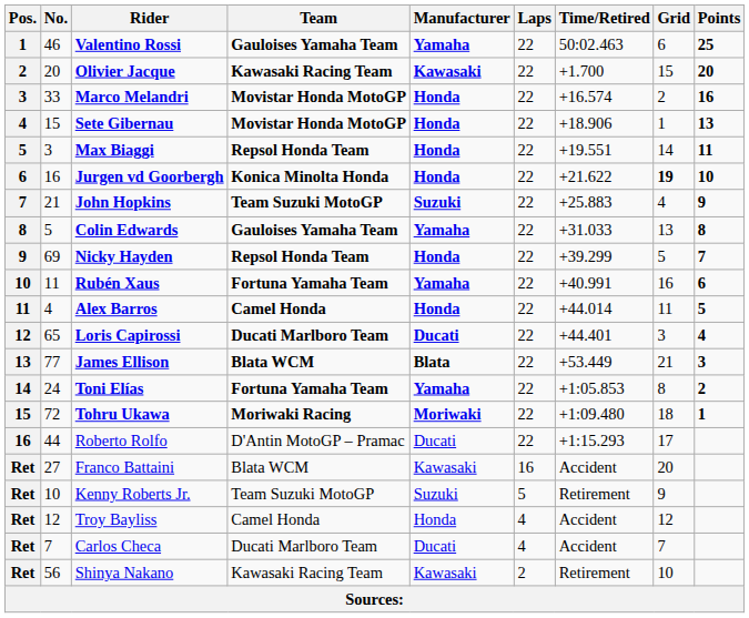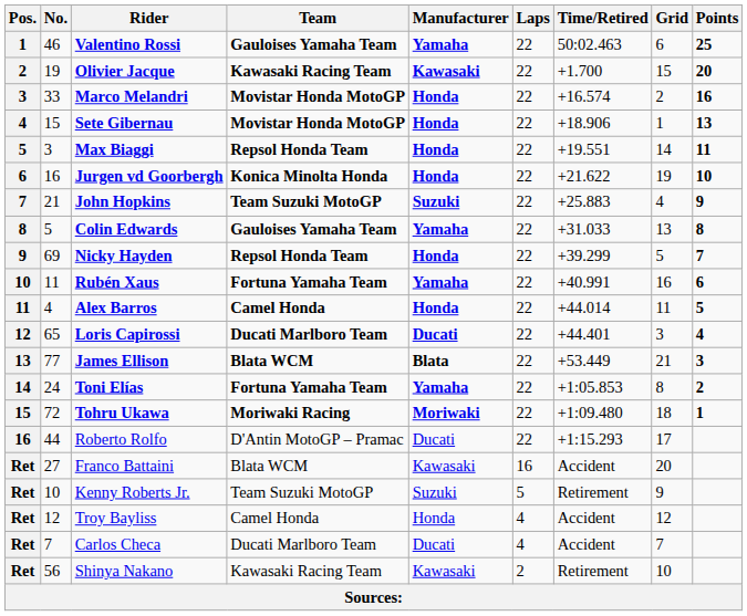Olivier Jacque | No.: 20 -> 19
Jurgen vd Goorbergh | Grid: bold -> normal
